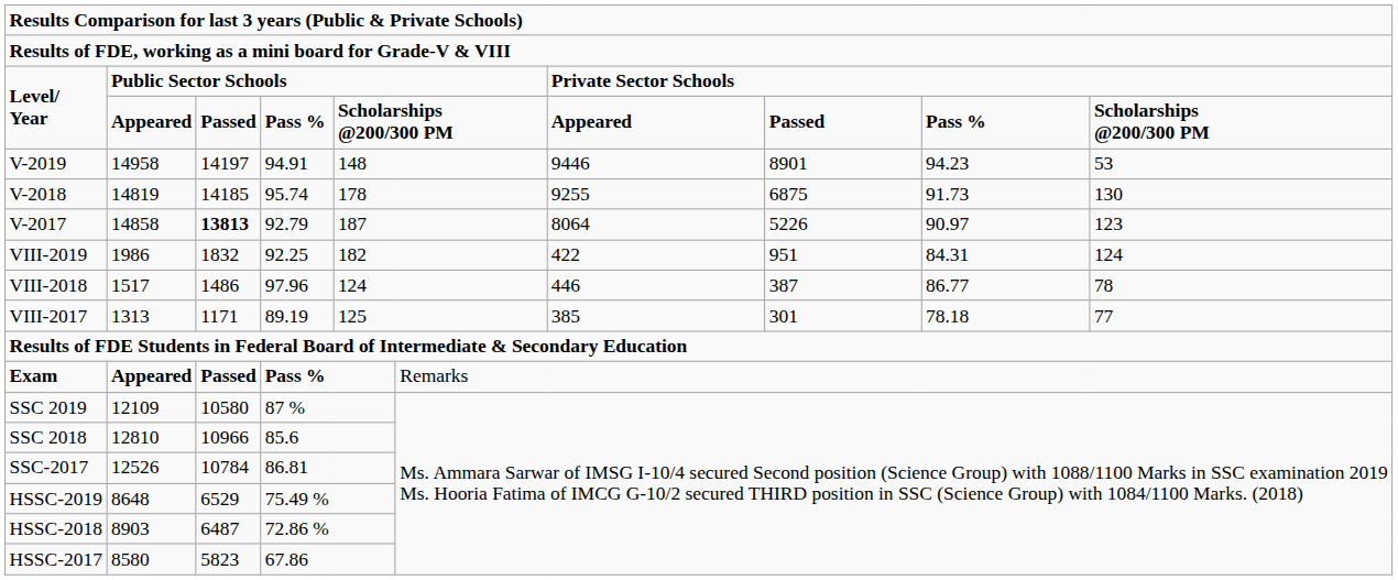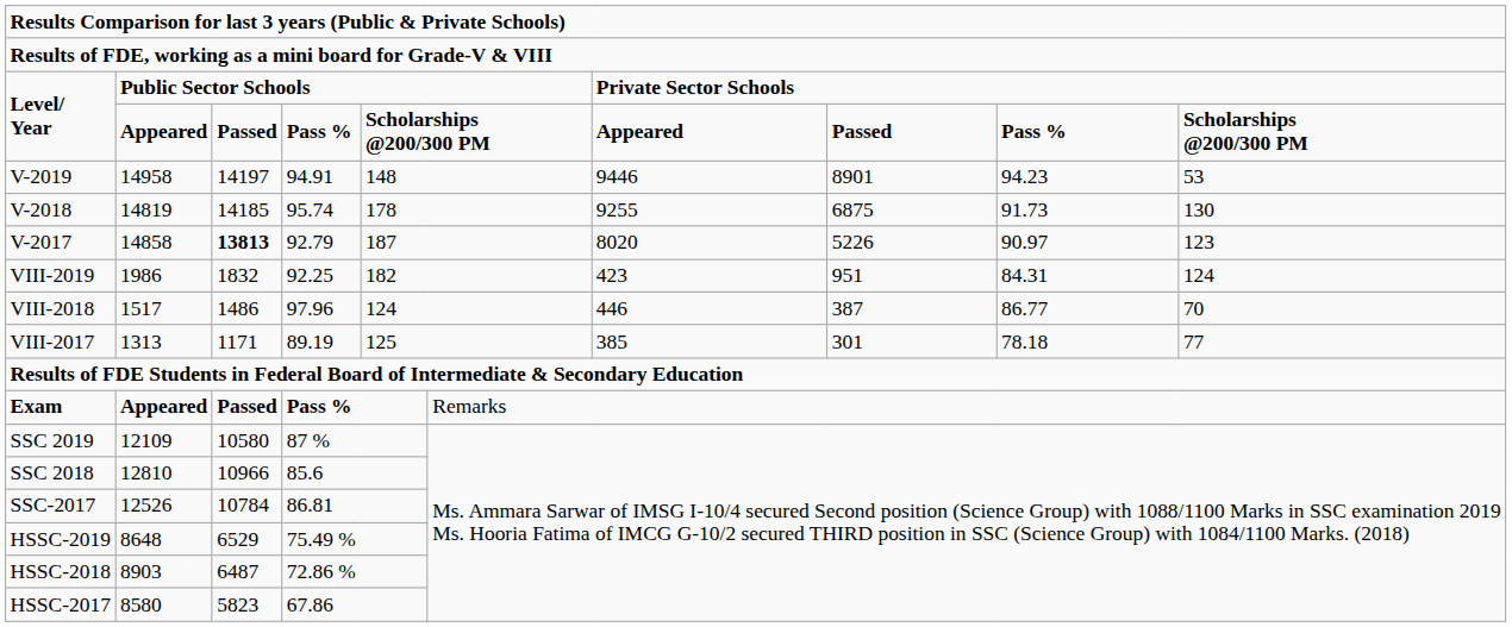V-2017 | column 7: 8064 -> 8020
VIII-2019 | column 7: 422 -> 423
VIII-2018 | column 10: 78 -> 70
